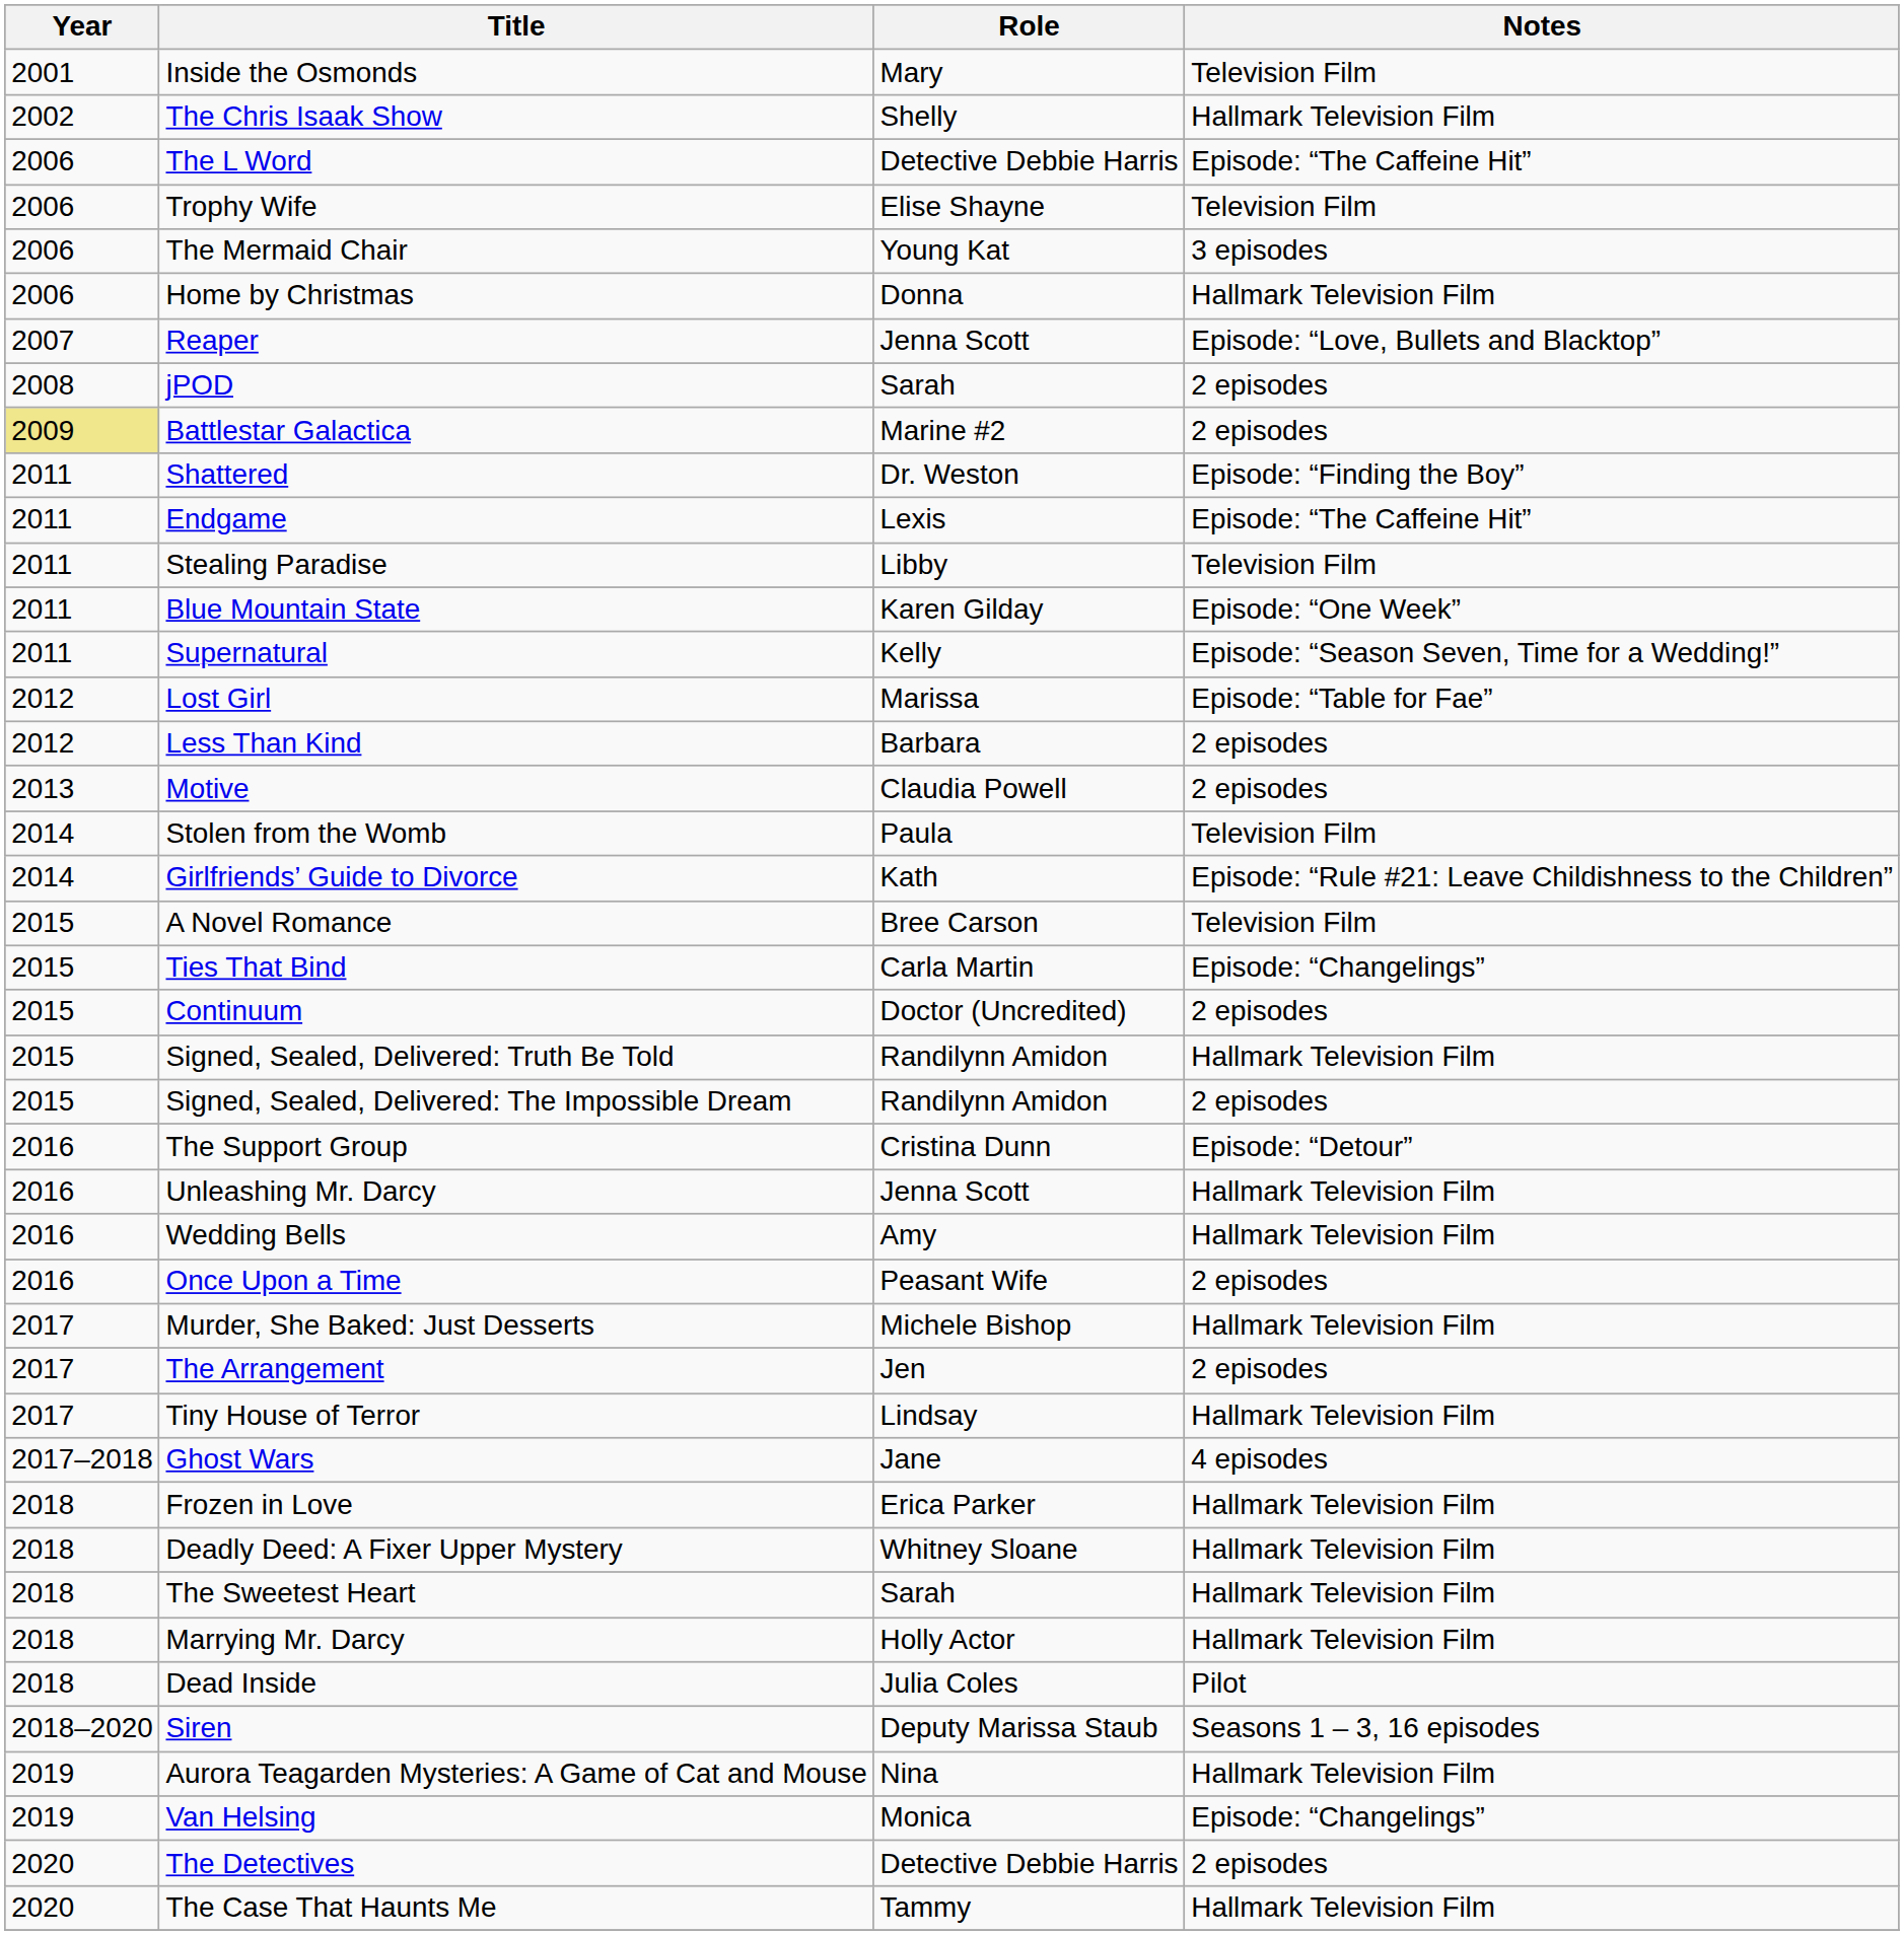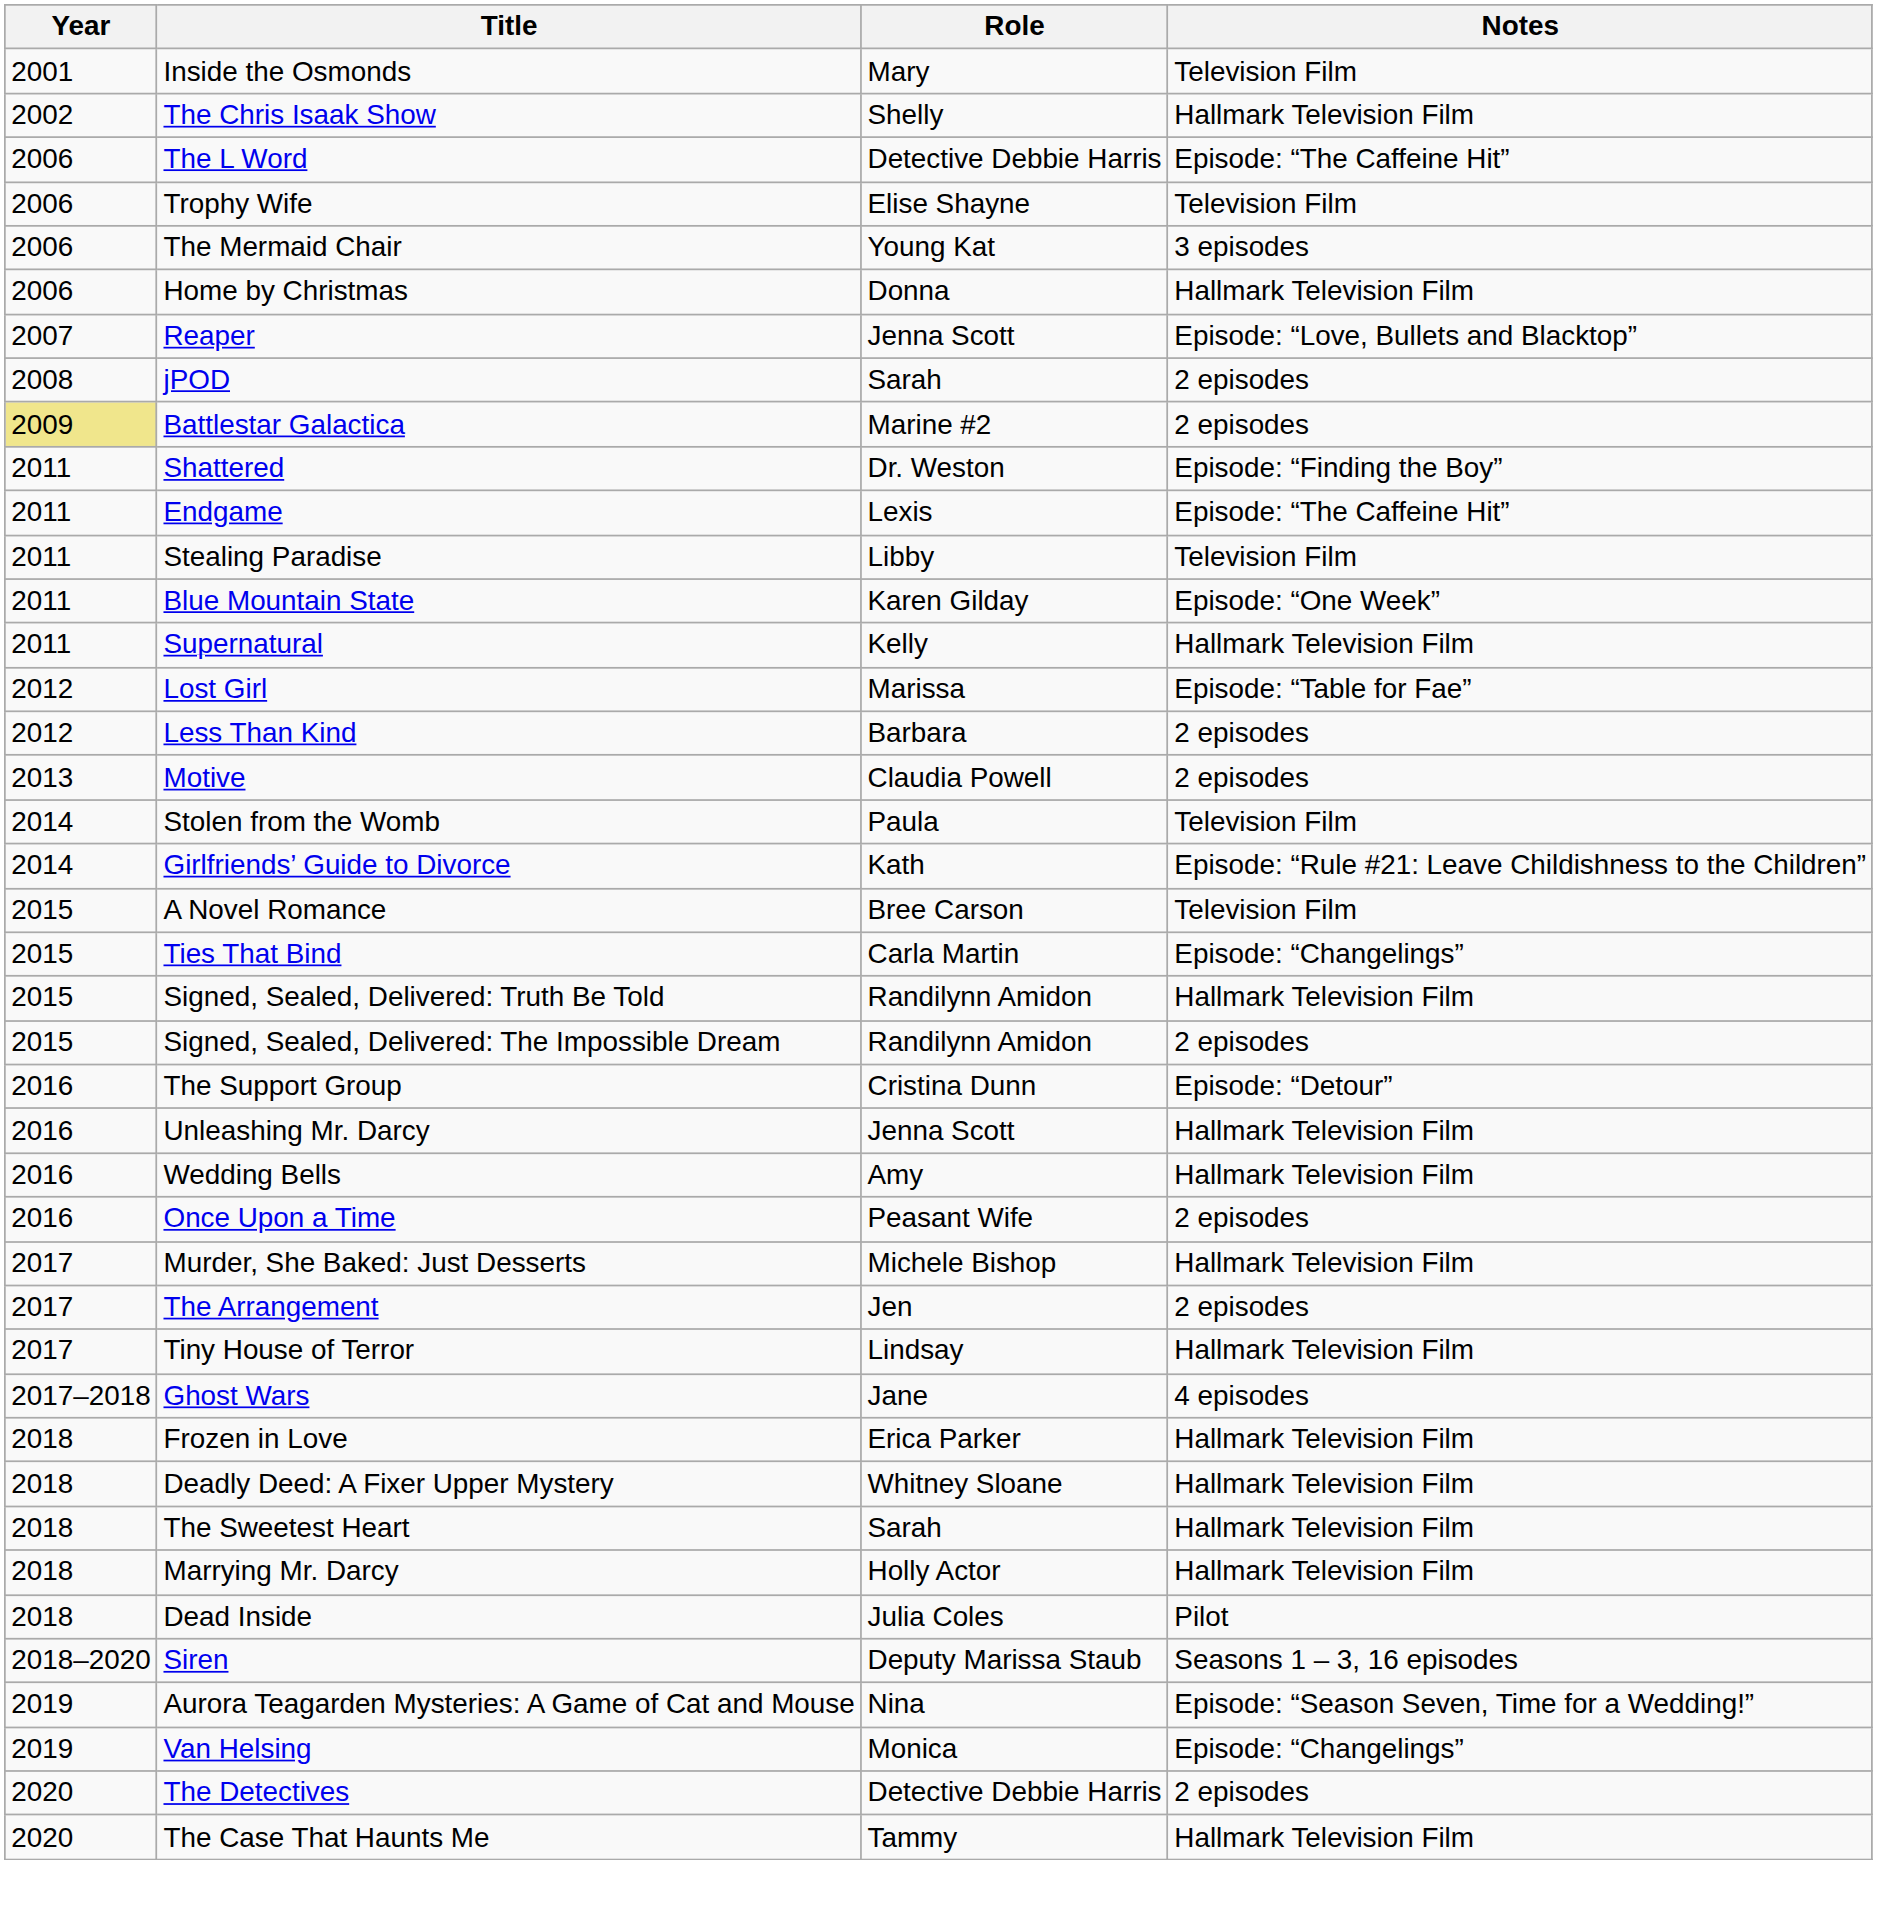Supernatural | Notes: Episode: “Season Seven, Time for a Wedding!” -> Hallmark Television Film
- row: 2015 | Continuum | Doctor (Uncredited) | 2 episodes
Aurora Teagarden Mysteries: A Game of Cat and Mouse | Notes: Hallmark Television Film -> Episode: “Season Seven, Time for a Wedding!”
